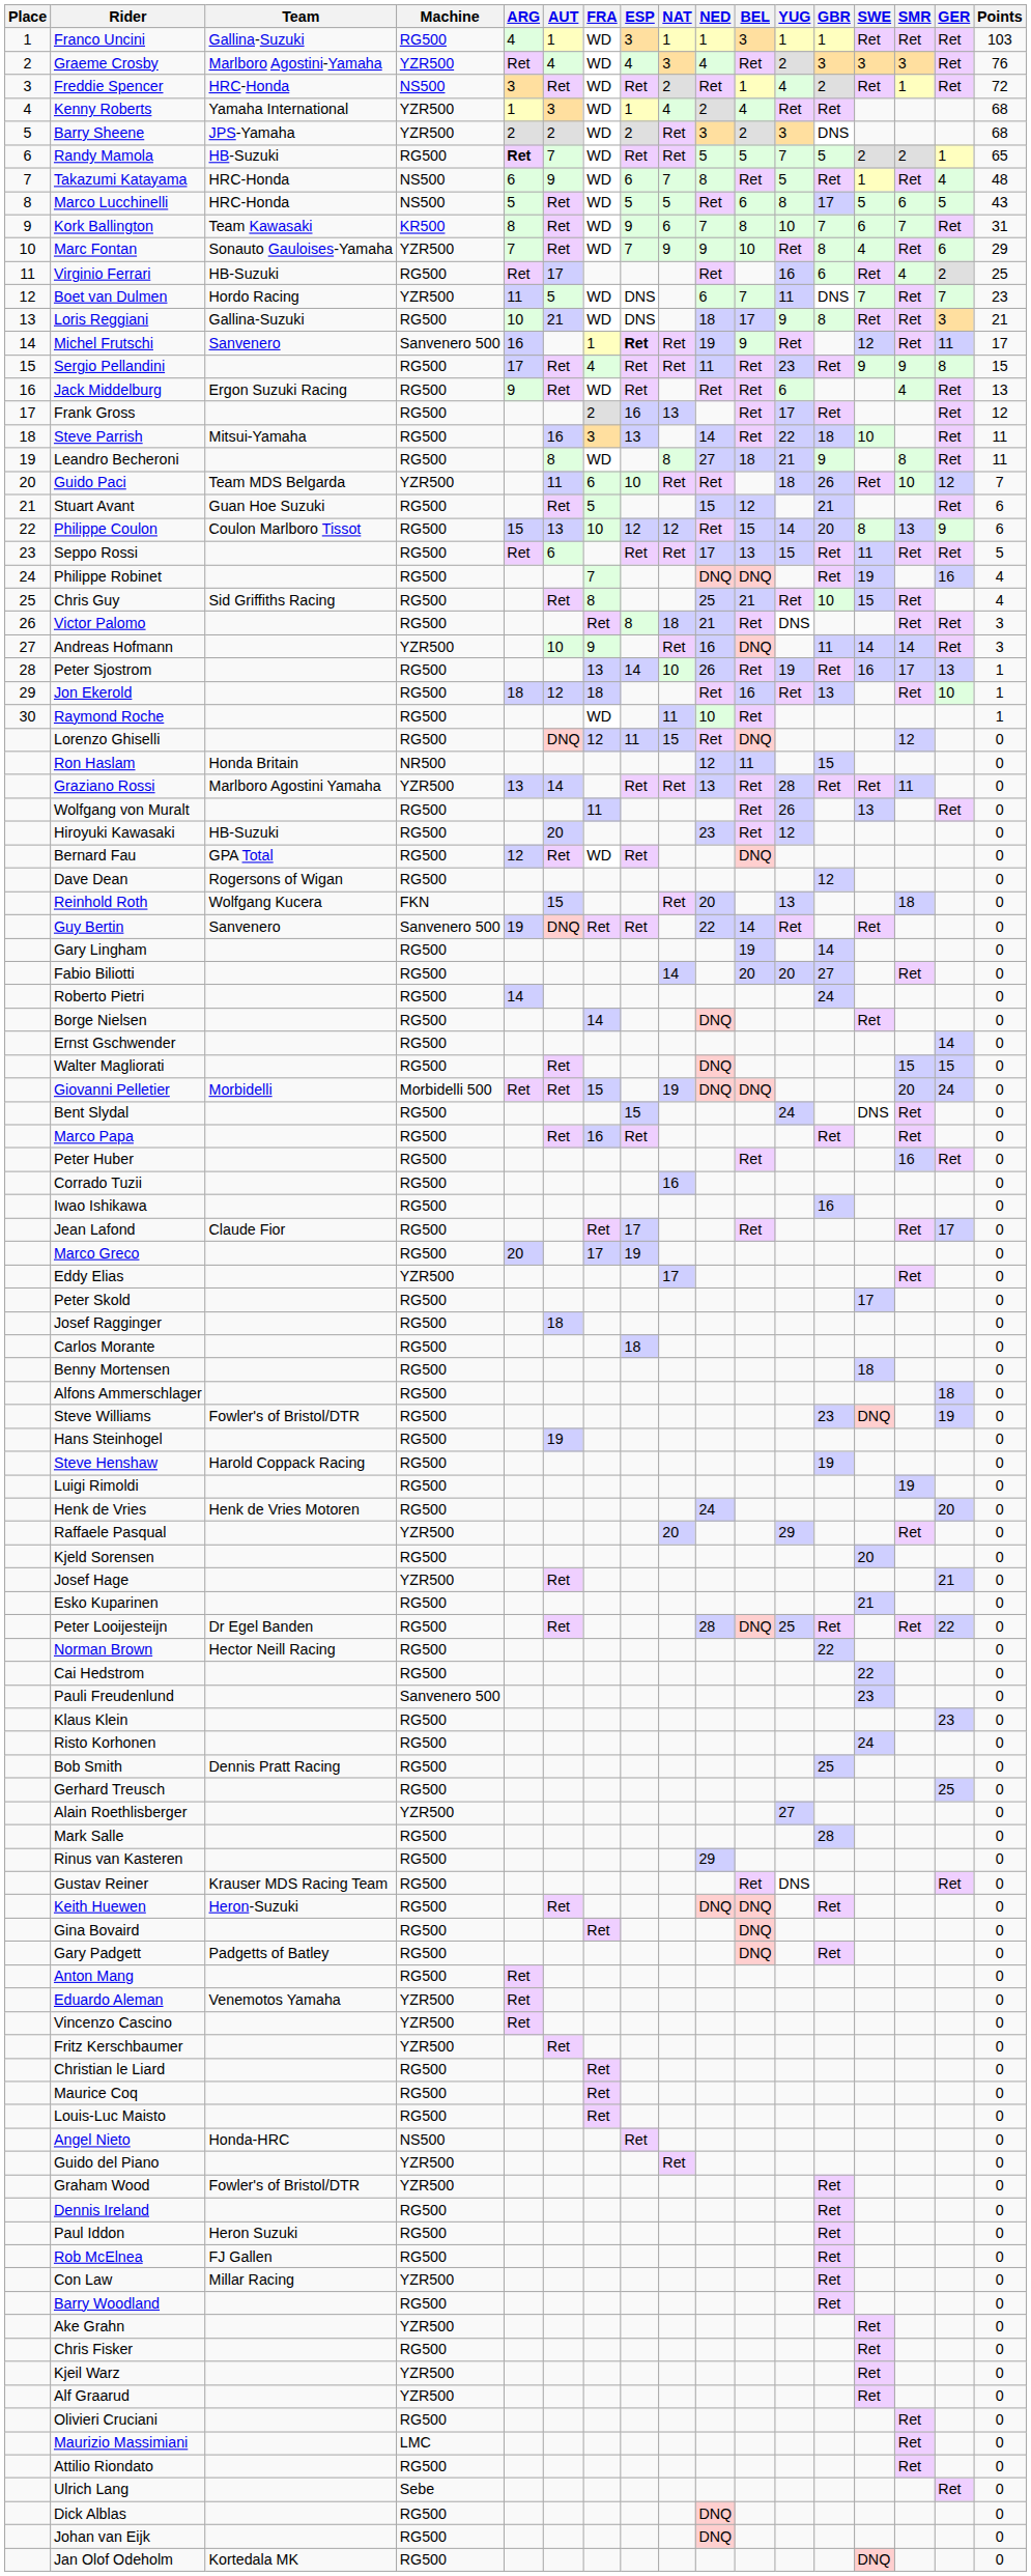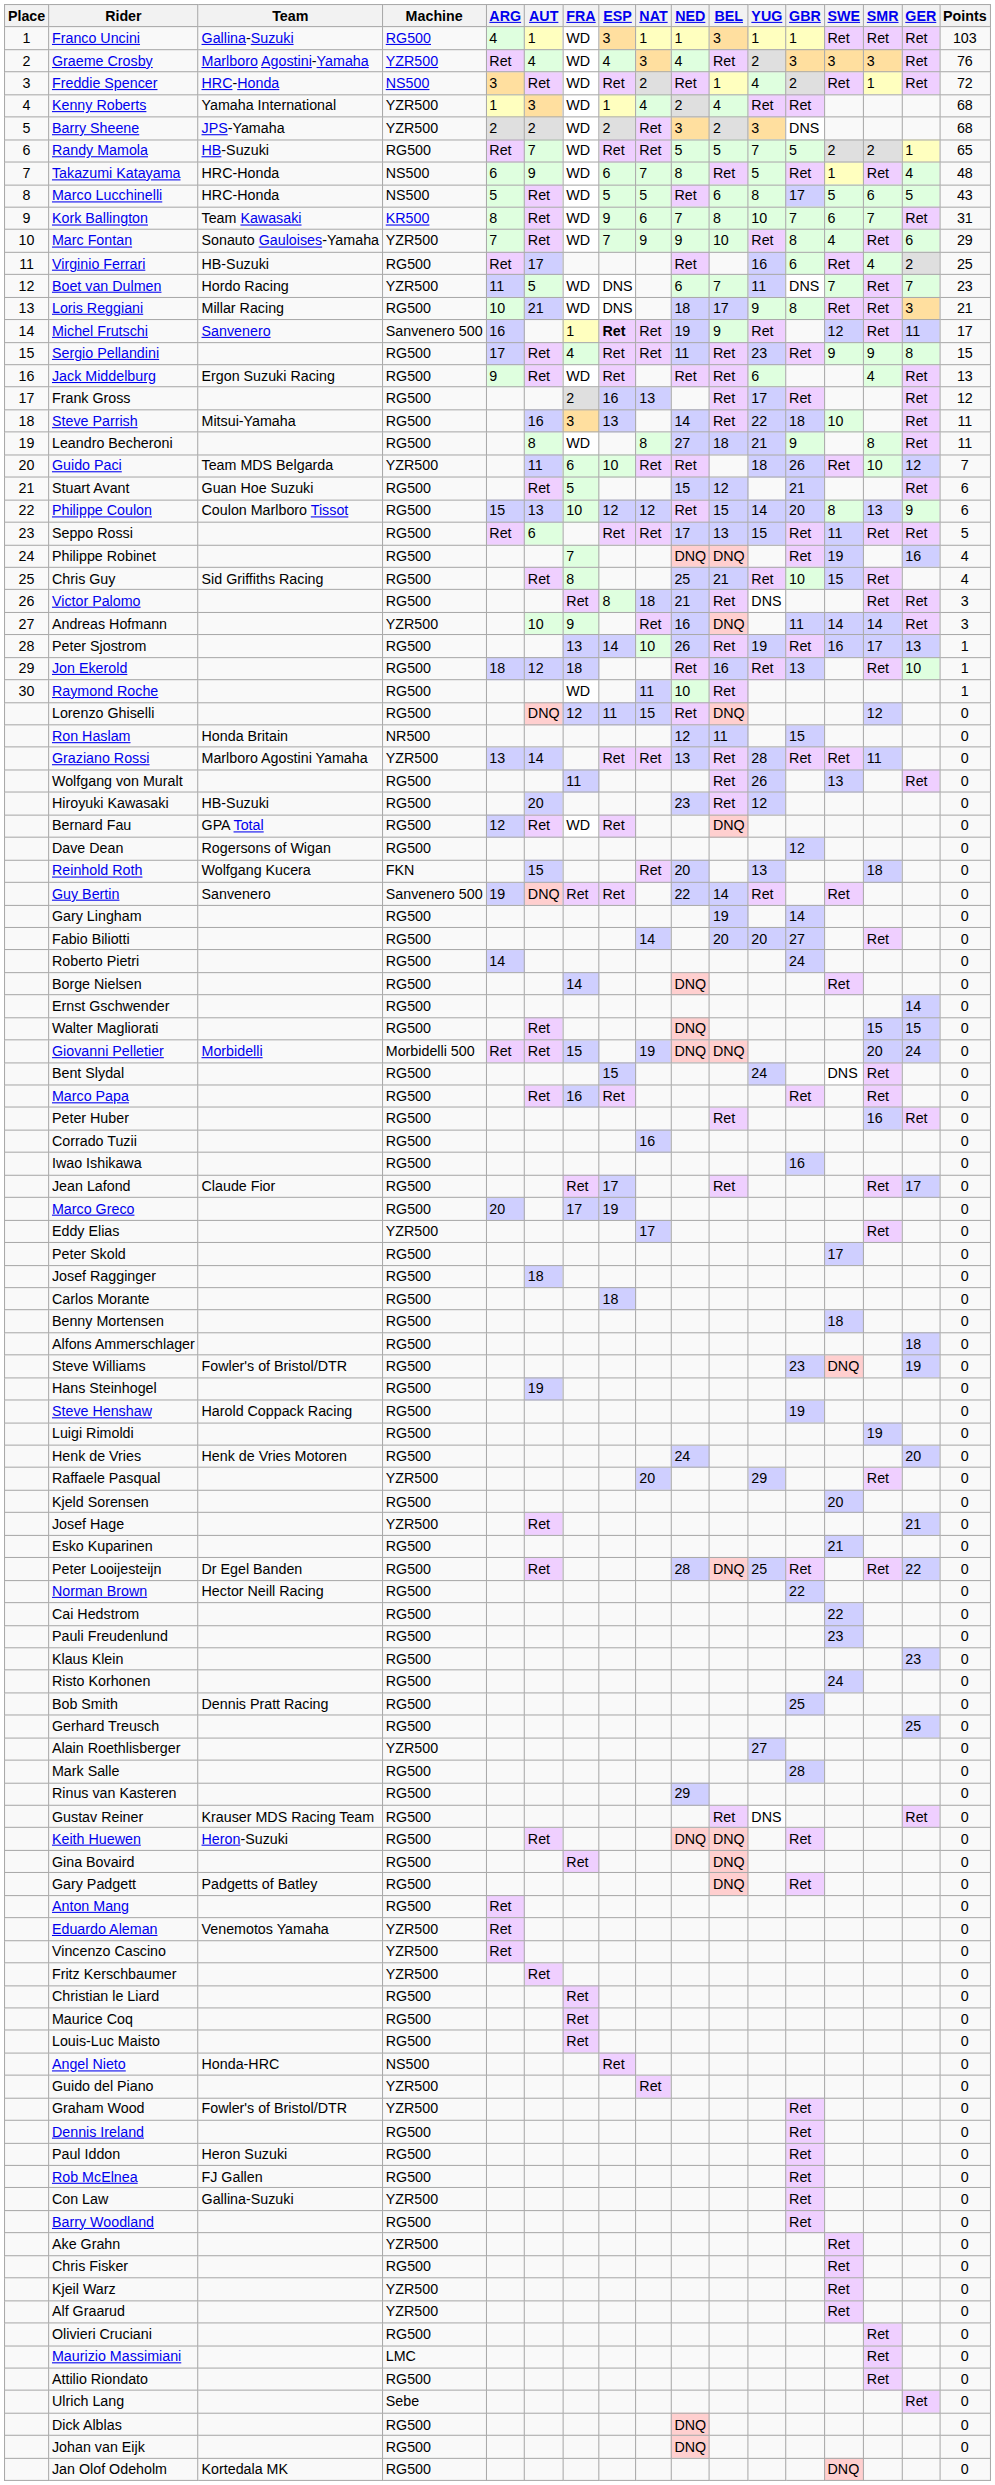Randy Mamola | ARG: bold -> normal
Loris Reggiani | Team: Gallina-Suzuki -> Millar Racing
Pauli Freudenlund | Machine: Sanvenero 500 -> RG500
Con Law | Team: Millar Racing -> Gallina-Suzuki
